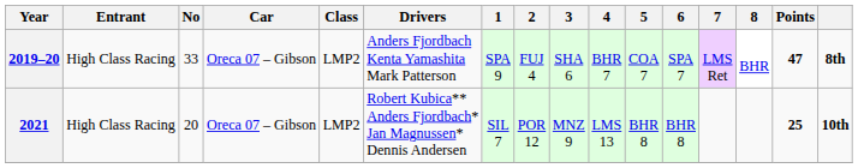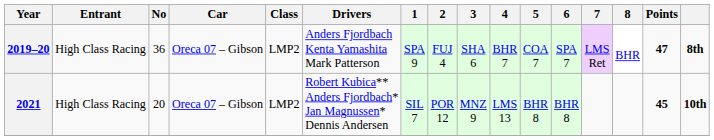2019–20 | No: 33 -> 36
2021 | Points: 25 -> 45
